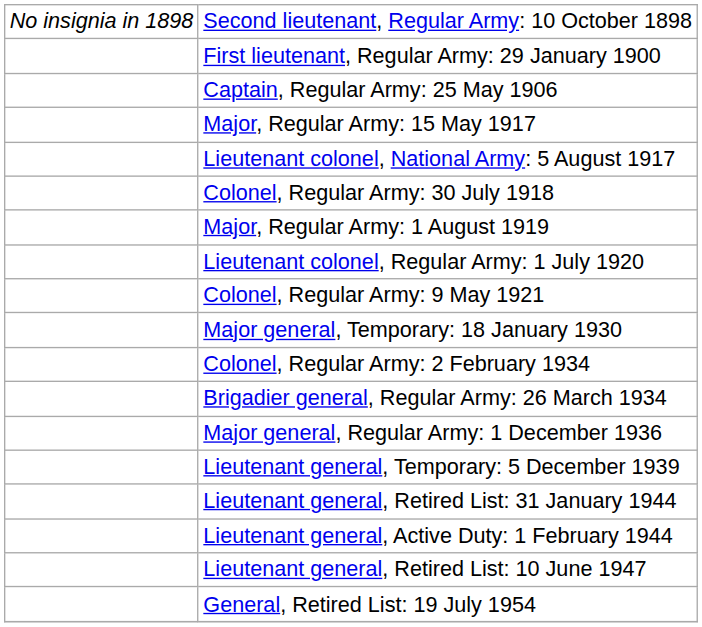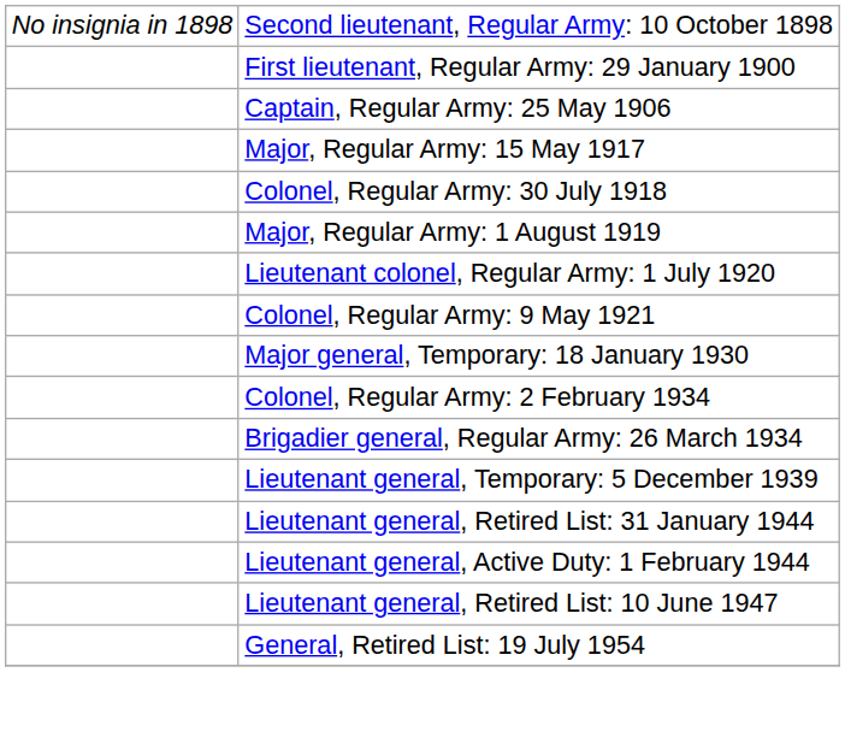- row: Lieutenant colonel, National Army: 5 August 1917
- row: Major general, Regular Army: 1 December 1936
